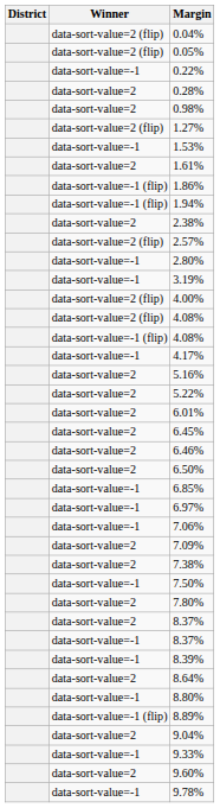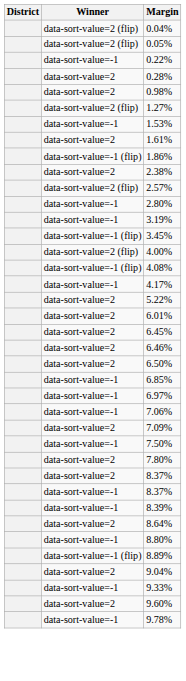- row: data-sort-value=-1 (flip) | 1.94%
+ row: data-sort-value=-1 (flip) | 3.45%
- row: data-sort-value=2 (flip) | 4.08%
- row: data-sort-value=2 | 5.16%
- row: data-sort-value=2 | 7.38%
